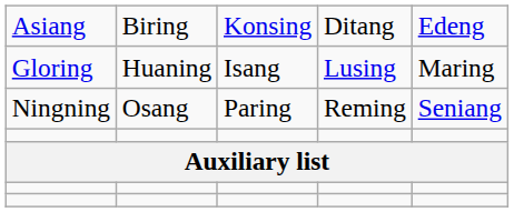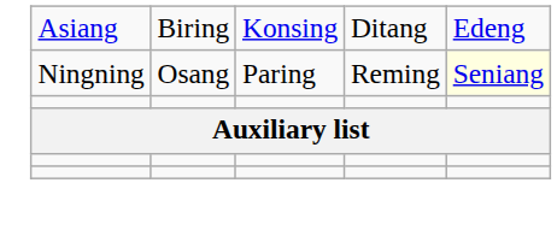- row: Gloring | Huaning | Isang | Lusing | Maring
Ningning | column 5: no background -> lightyellow background
